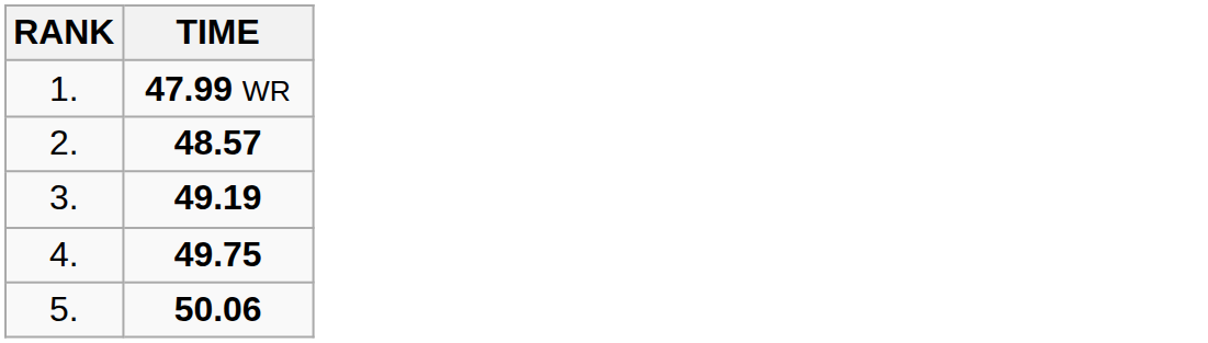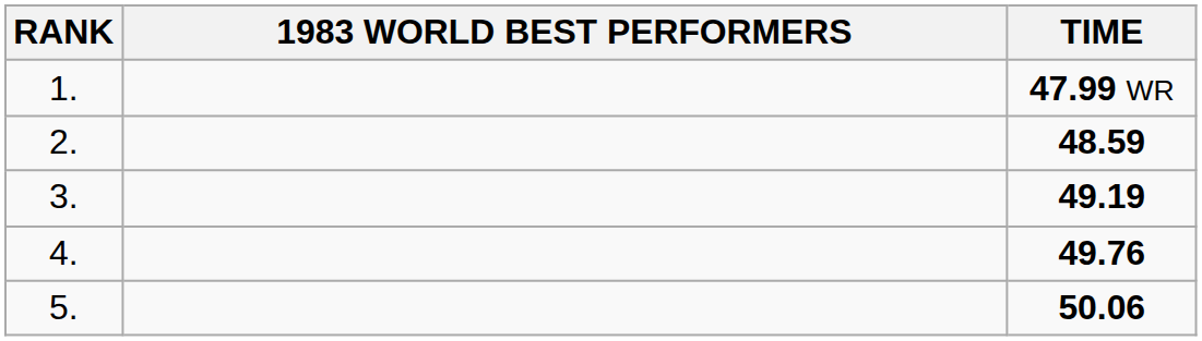+ column: 1983 WORLD BEST PERFORMERS
2. | TIME: 48.57 -> 48.59
4. | TIME: 49.75 -> 49.76
